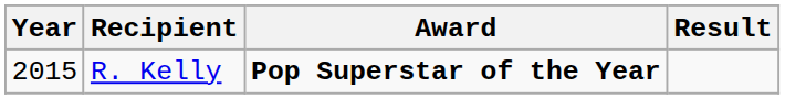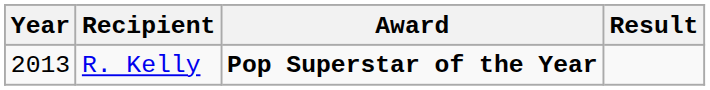R. Kelly | Year: 2015 -> 2013
